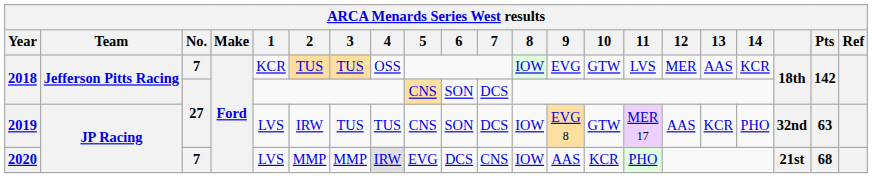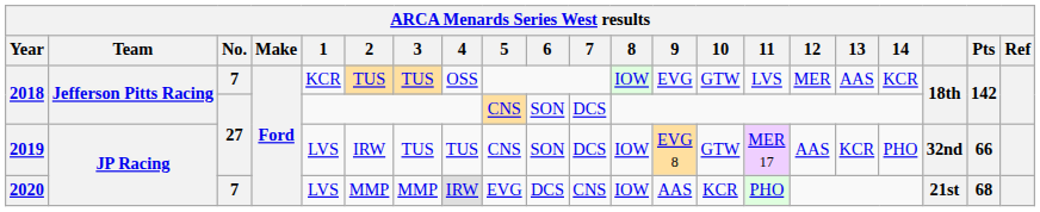2019 | Pts: 63 -> 66
